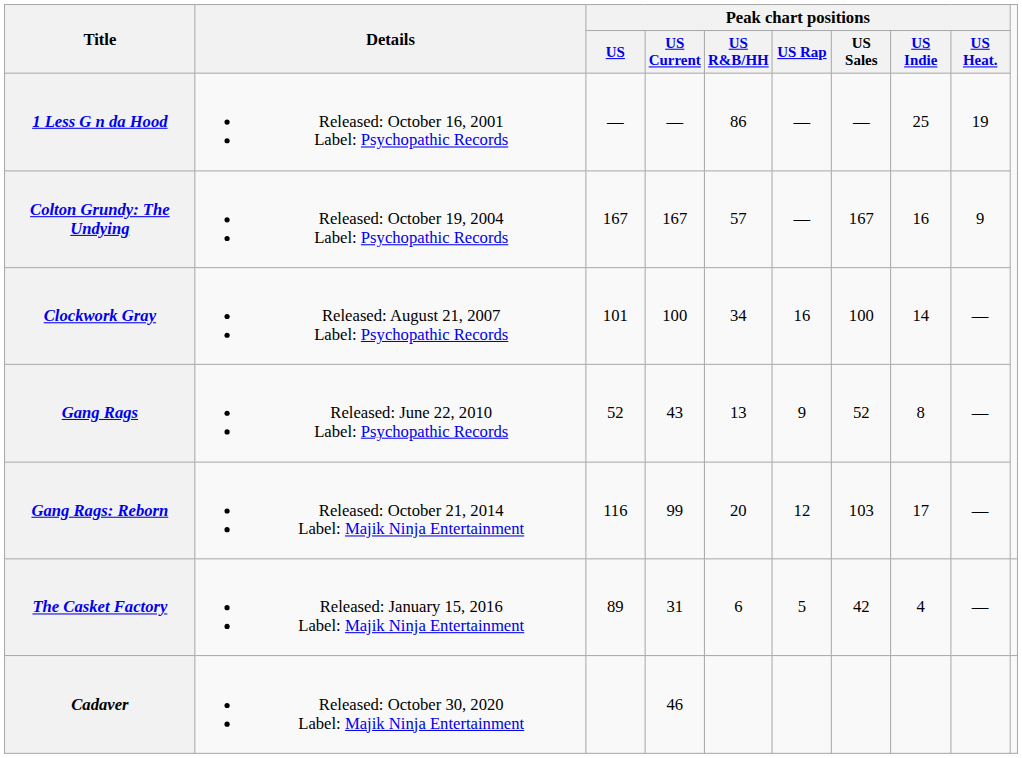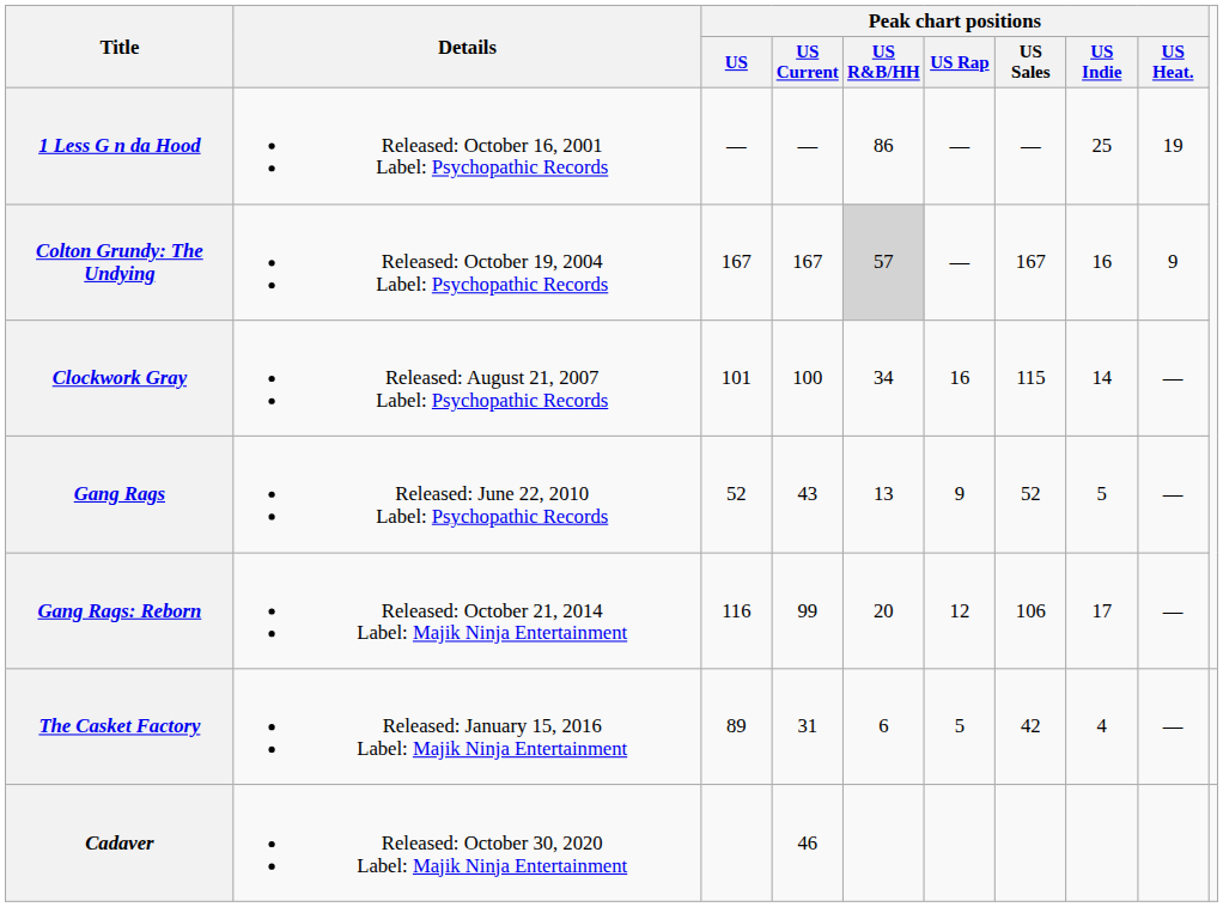Colton Grundy: The Undying | Peak chart positions / US R&B/HH: no background -> lightgrey background
Clockwork Gray | Peak chart positions / US Sales: 100 -> 115
Gang Rags | Peak chart positions / US Indie: 8 -> 5
Gang Rags: Reborn | Peak chart positions / US Sales: 103 -> 106
